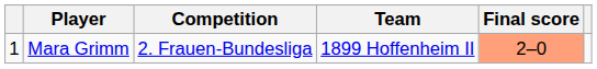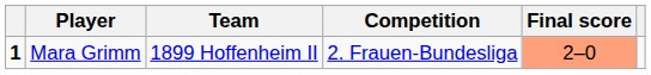columns swapped: Competition <-> Team
Mara Grimm | column 1: normal -> bold
